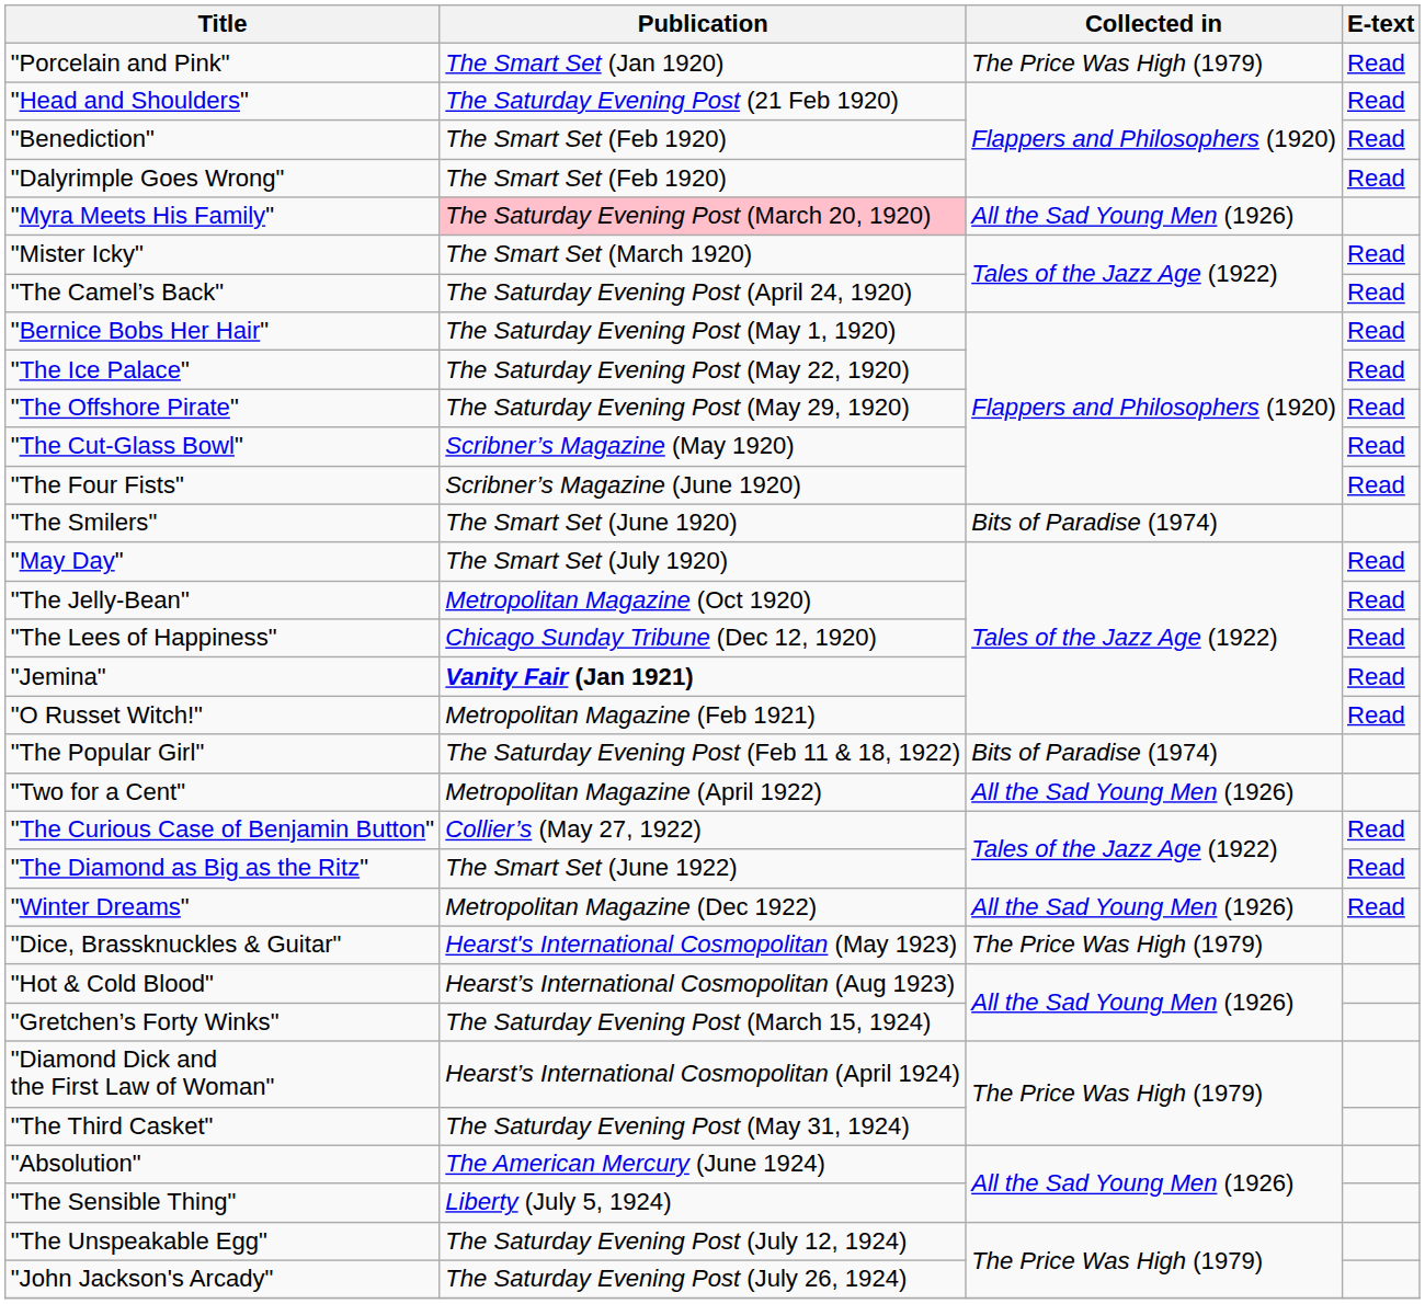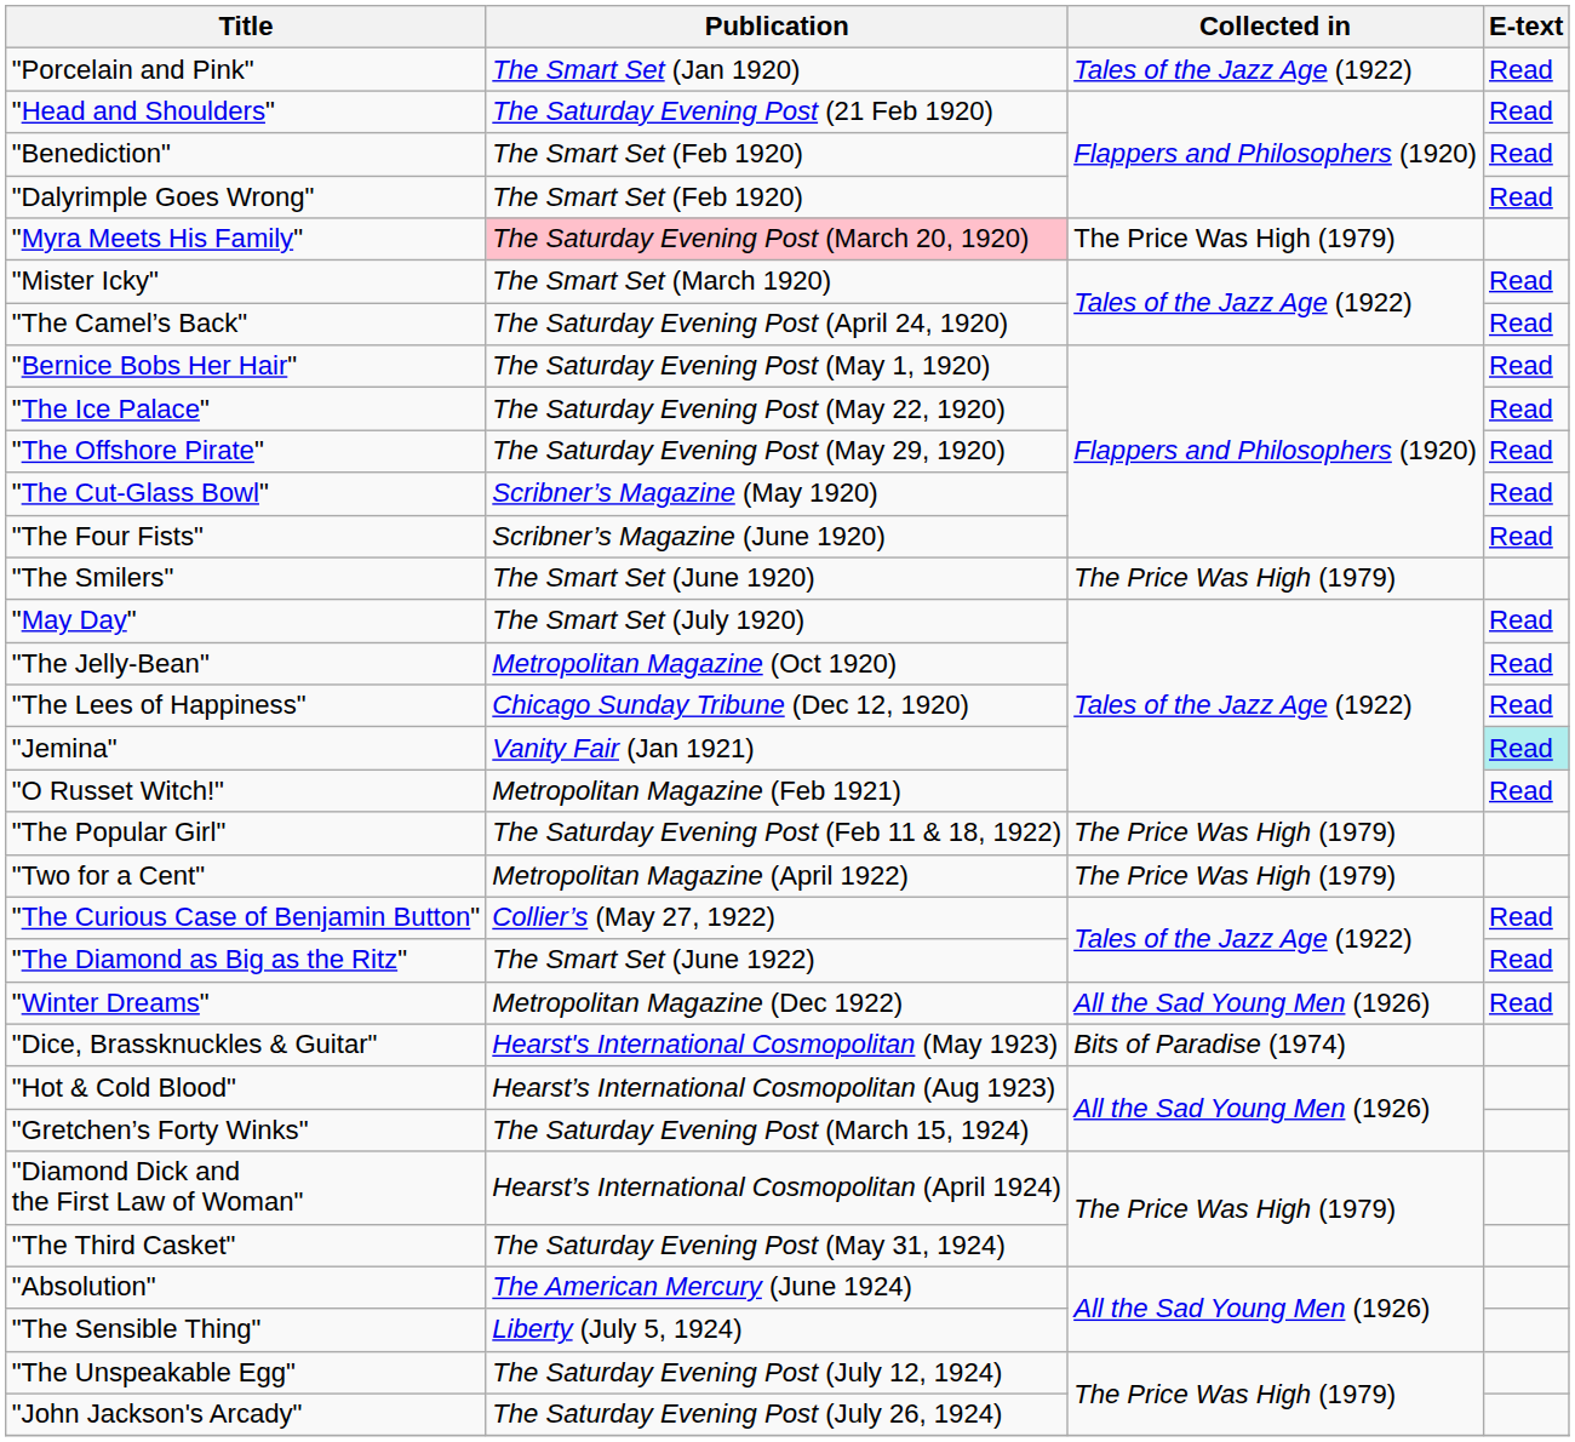"Porcelain and Pink" | Collected in: The Price Was High (1979) -> Tales of the Jazz Age (1922)
"Myra Meets His Family" | Collected in: All the Sad Young Men (1926) -> The Price Was High (1979)
"The Smilers" | Collected in: Bits of Paradise (1974) -> The Price Was High (1979)
"Jemina" | Publication: bold -> normal
"Jemina" | E-text: no background -> paleturquoise background
"The Popular Girl" | Collected in: Bits of Paradise (1974) -> The Price Was High (1979)
"Two for a Cent" | Collected in: All the Sad Young Men (1926) -> The Price Was High (1979)
"Dice, Brassknuckles & Guitar" | Collected in: The Price Was High (1979) -> Bits of Paradise (1974)
